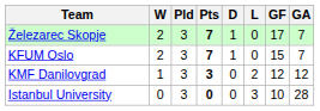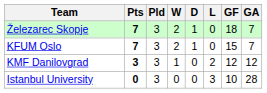columns swapped: Pts <-> W
Železarec Skopje | GF: 17 -> 18
